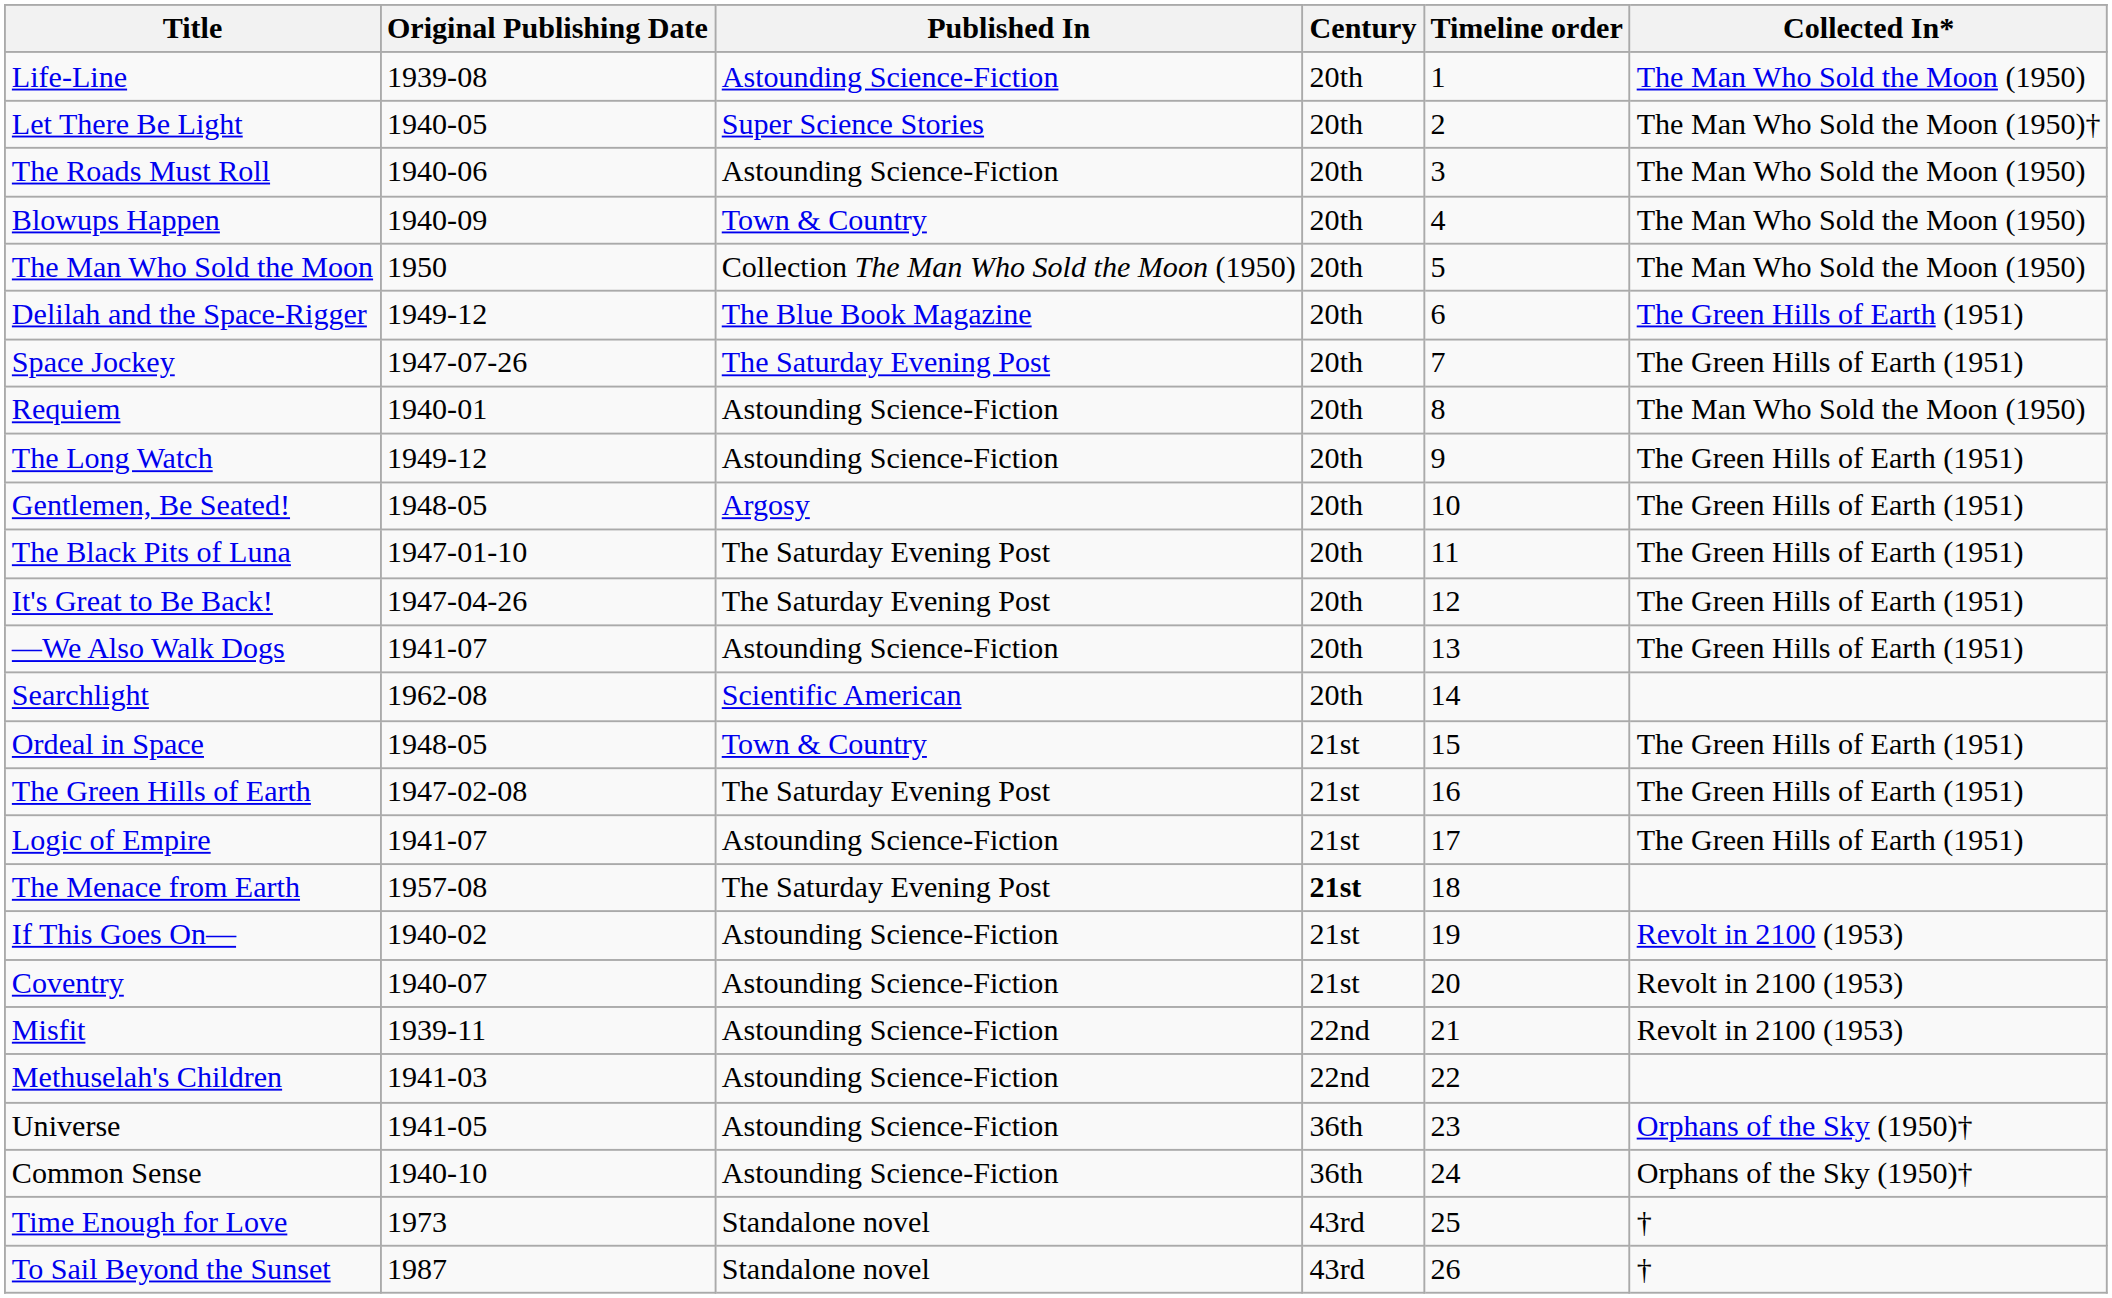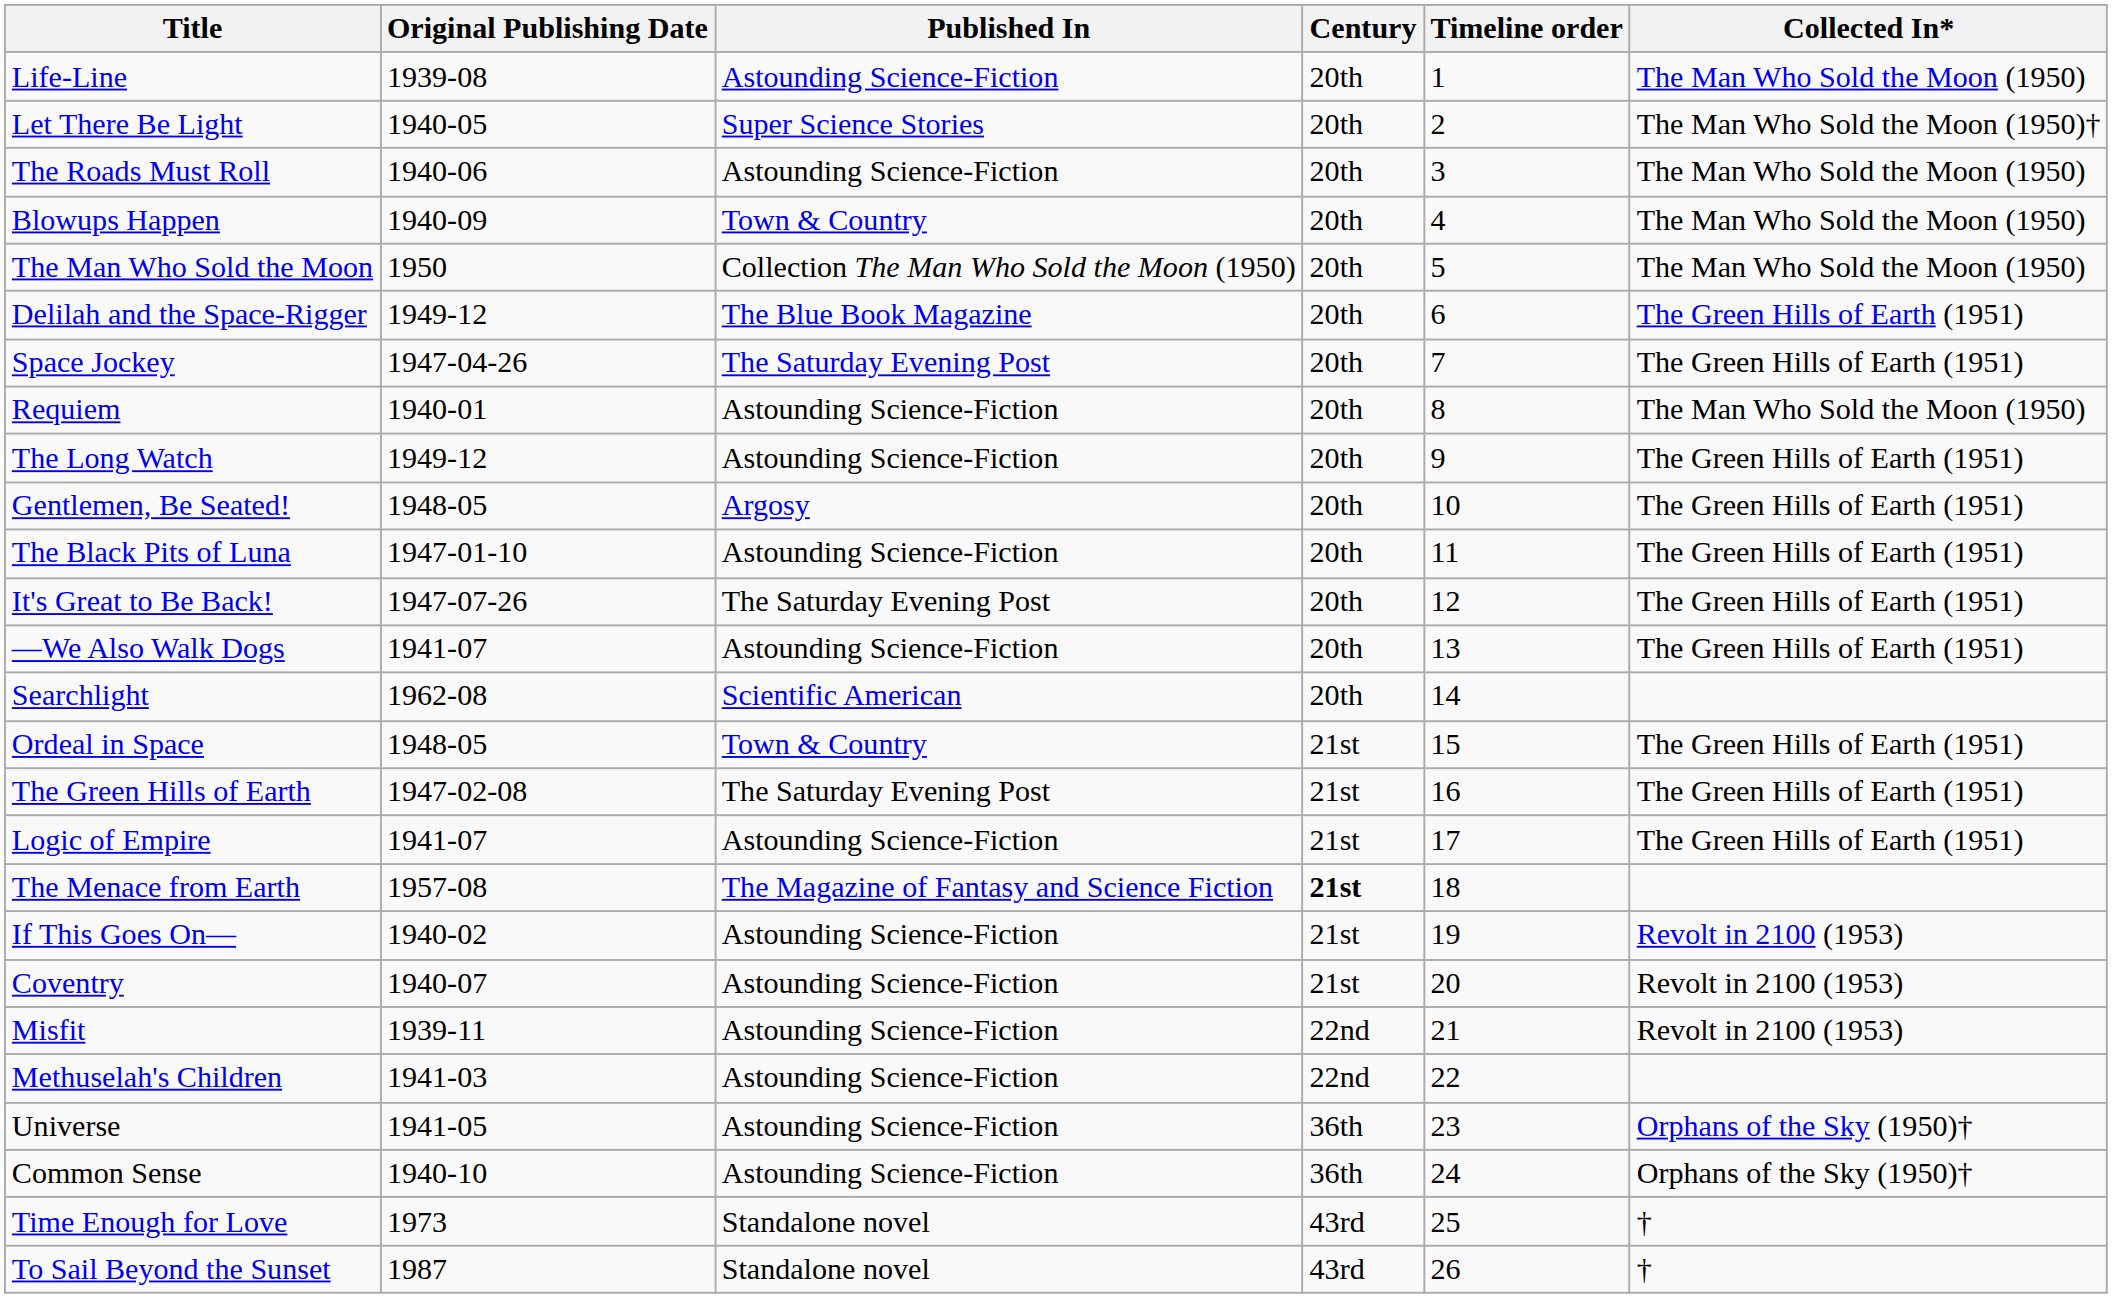Space Jockey | Original Publishing Date: 1947-07-26 -> 1947-04-26
The Black Pits of Luna | Published In: The Saturday Evening Post -> Astounding Science-Fiction
It's Great to Be Back! | Original Publishing Date: 1947-04-26 -> 1947-07-26
The Menace from Earth | Published In: The Saturday Evening Post -> The Magazine of Fantasy and Science Fiction
